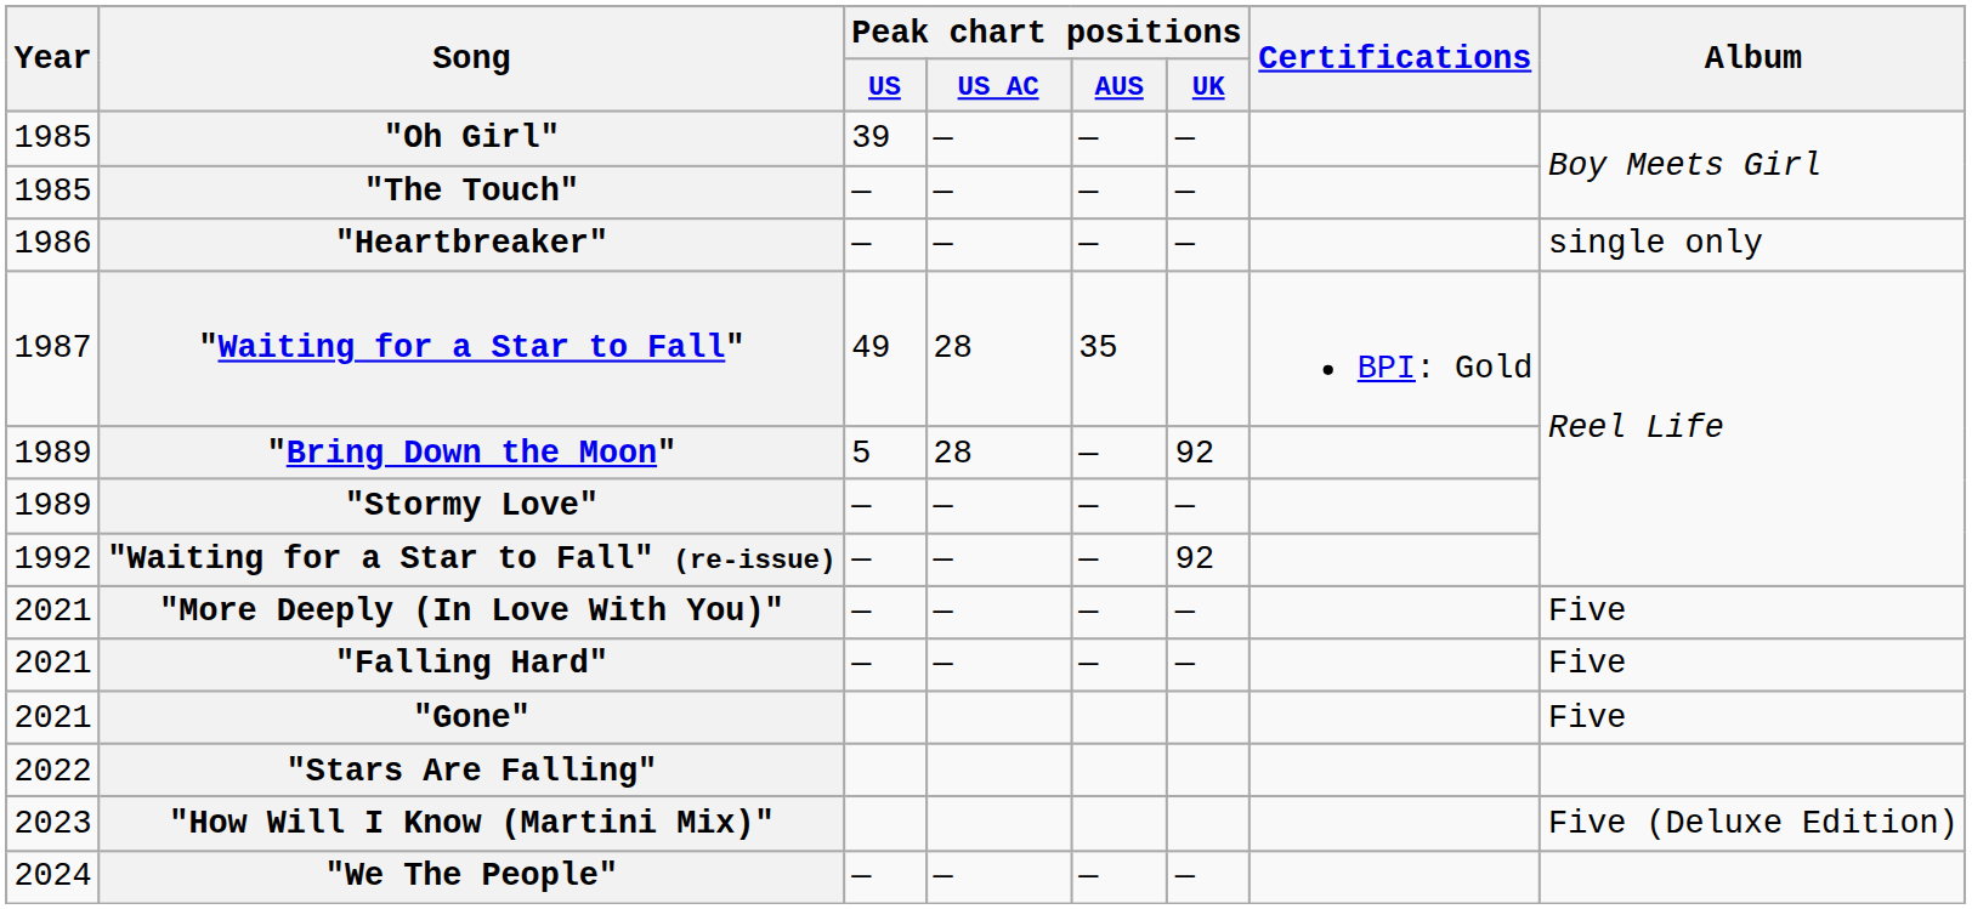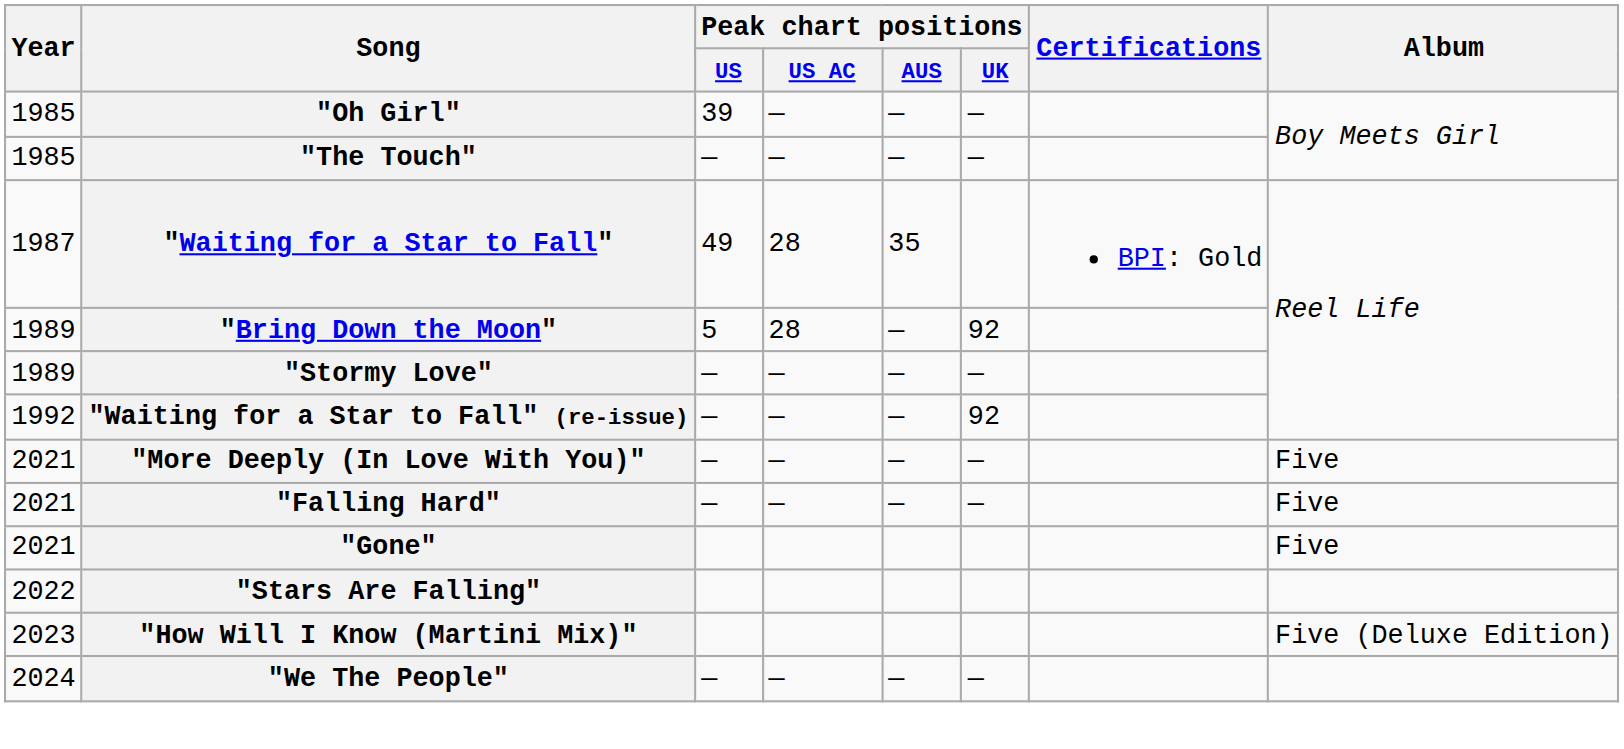- row: 1986 | "Heartbreaker" | — | — | — | — | single only
